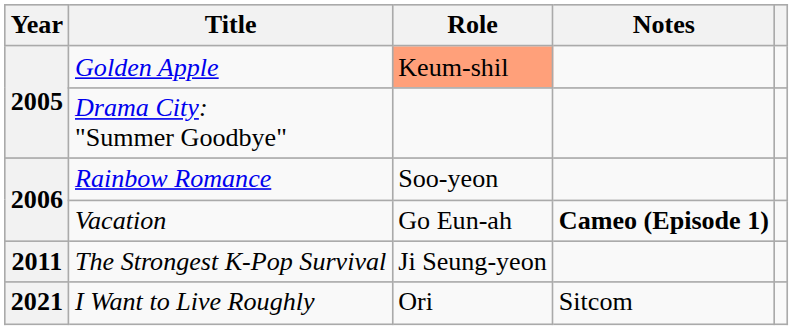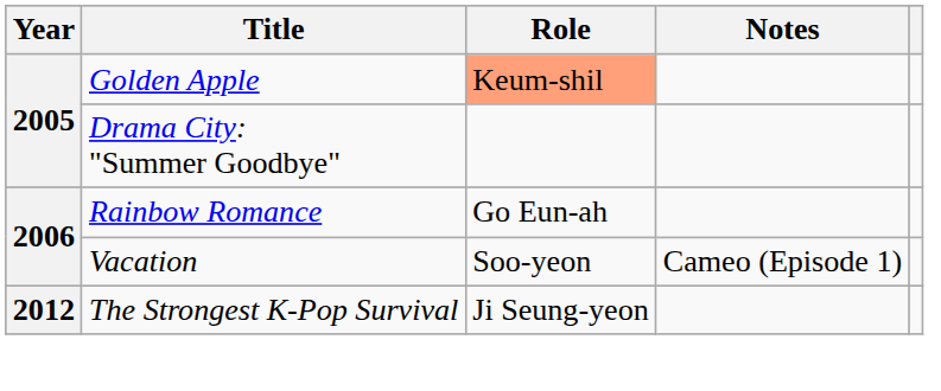Rainbow Romance | Role: Soo-yeon -> Go Eun-ah
Vacation | Role: Go Eun-ah -> Soo-yeon
Vacation | Notes: bold -> normal
The Strongest K-Pop Survival | Year: 2011 -> 2012
- row: 2021 | I Want to Live Roughly | Ori | Sitcom
